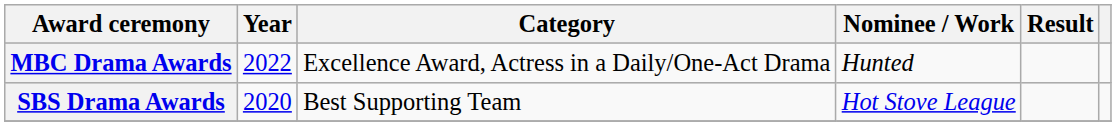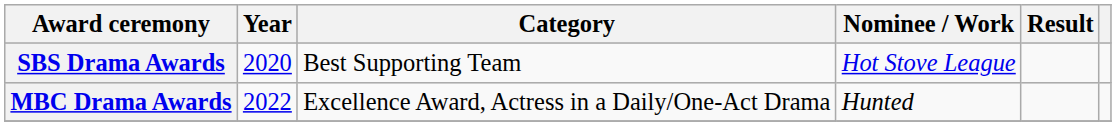rows swapped: MBC Drama Awards <-> SBS Drama Awards
